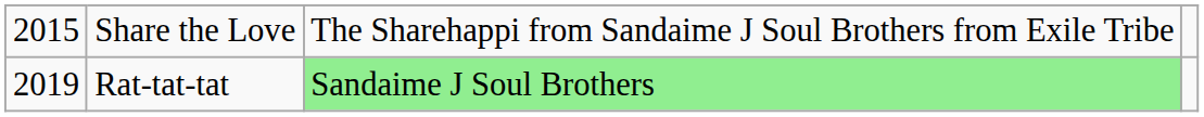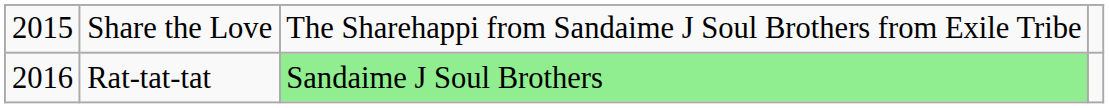Rat-tat-tat | column 1: 2019 -> 2016
